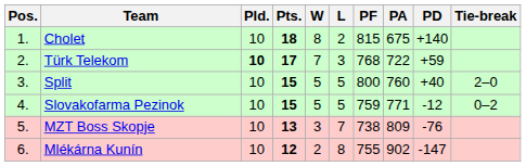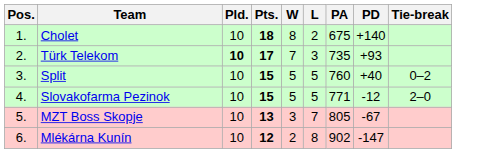- column: PF | 815 | 768 | 800 | 759 | 738 | 755
Türk Telekom | PA: 722 -> 735
Türk Telekom | PD: +59 -> +93
Split | Tie-break: 2–0 -> 0–2
Slovakofarma Pezinok | Tie-break: 0–2 -> 2–0
MZT Boss Skopje | PA: 809 -> 805
MZT Boss Skopje | PD: -76 -> -67
